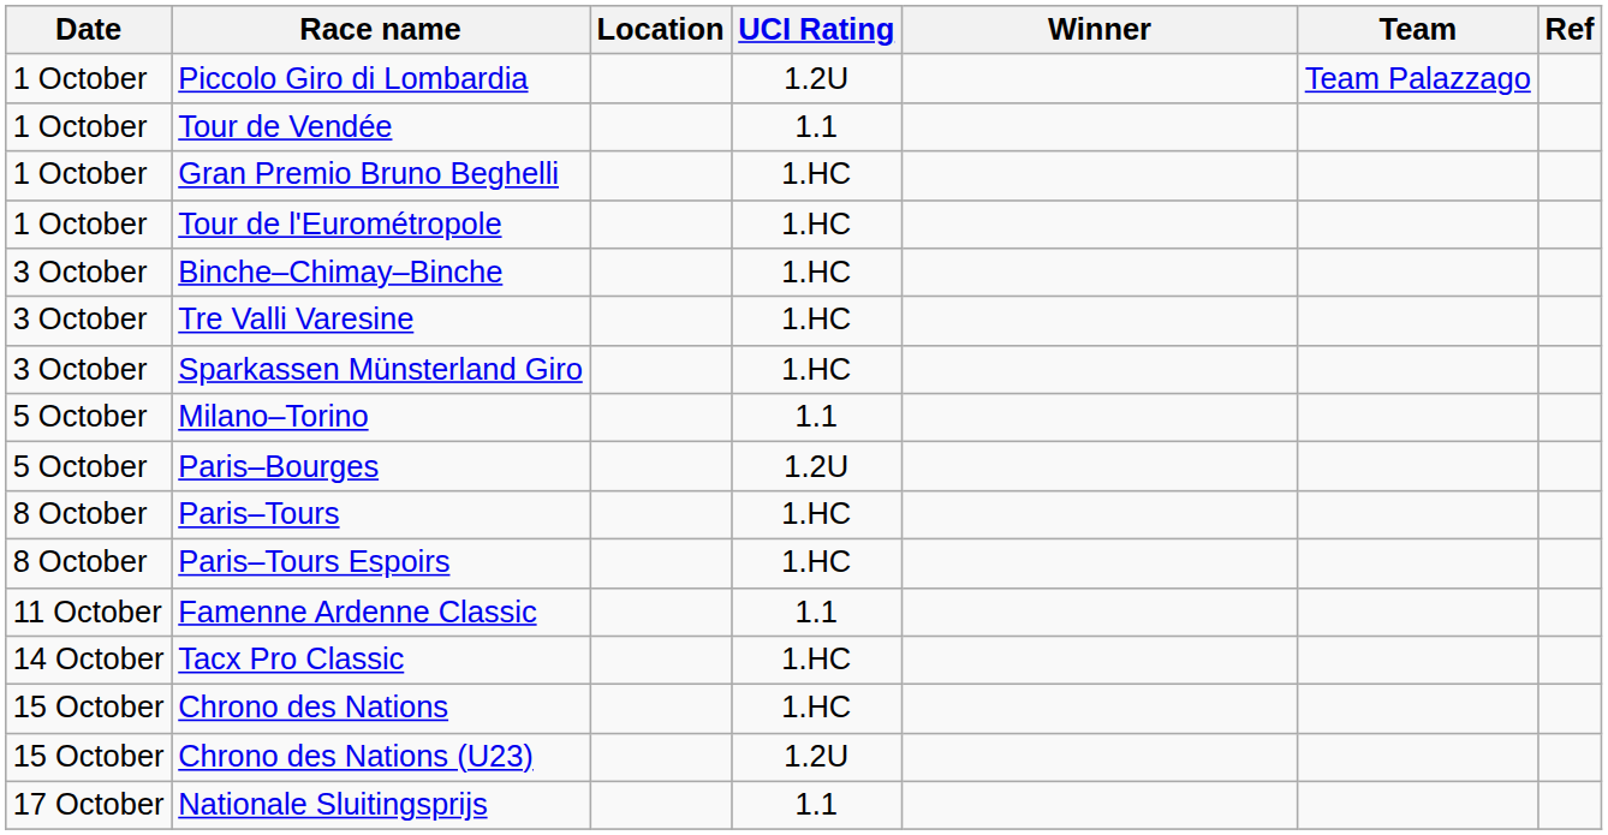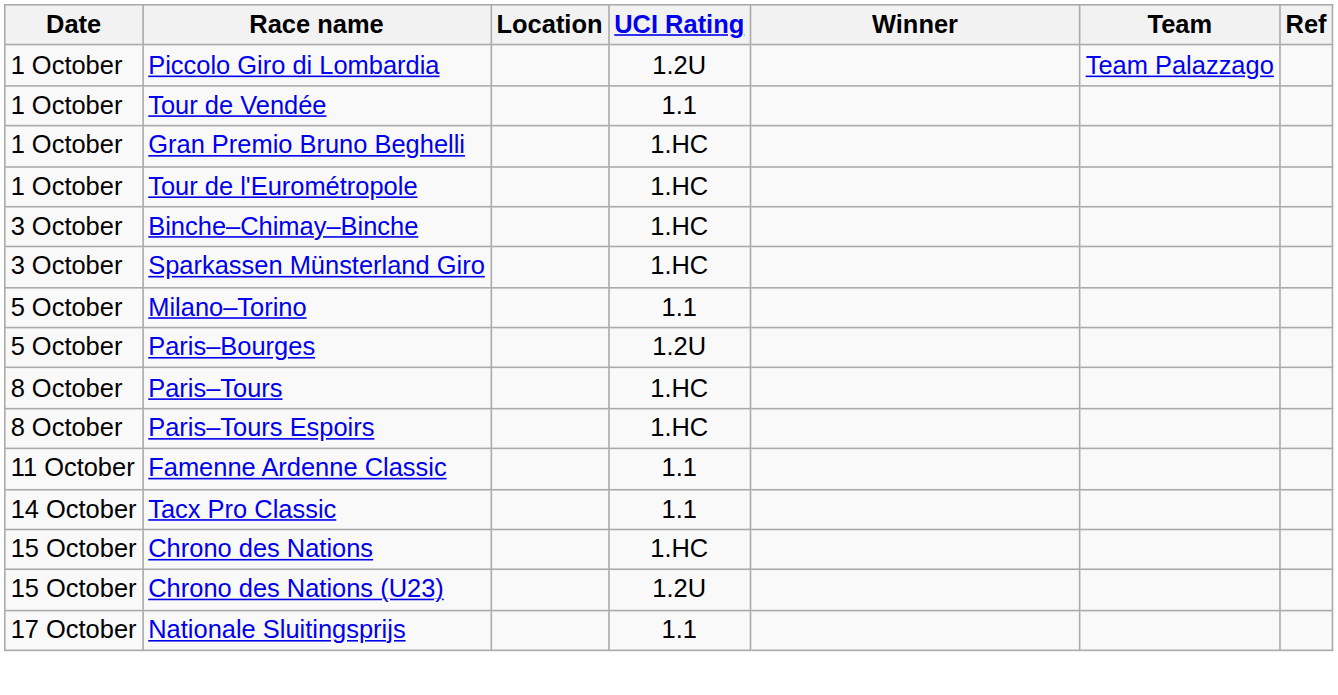- row: 3 October | Tre Valli Varesine | 1.HC
Tacx Pro Classic | UCI Rating: 1.HC -> 1.1
